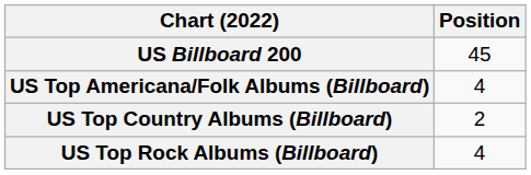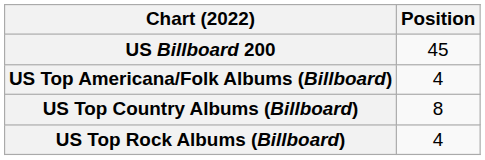US Top Country Albums (Billboard) | Position: 2 -> 8
